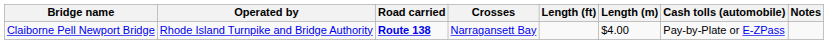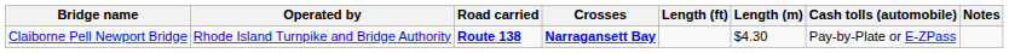Claiborne Pell Newport Bridge | Crosses: normal -> bold
Claiborne Pell Newport Bridge | Length (m): $4.00 -> $4.30
